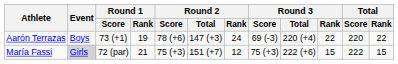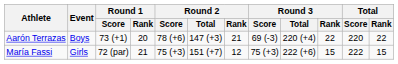Aarón Terrazas | Round 1 / Rank: 19 -> 20
Aarón Terrazas | Round 2 / Rank: 24 -> 21
María Fassi | Event: lightgrey background -> no background
